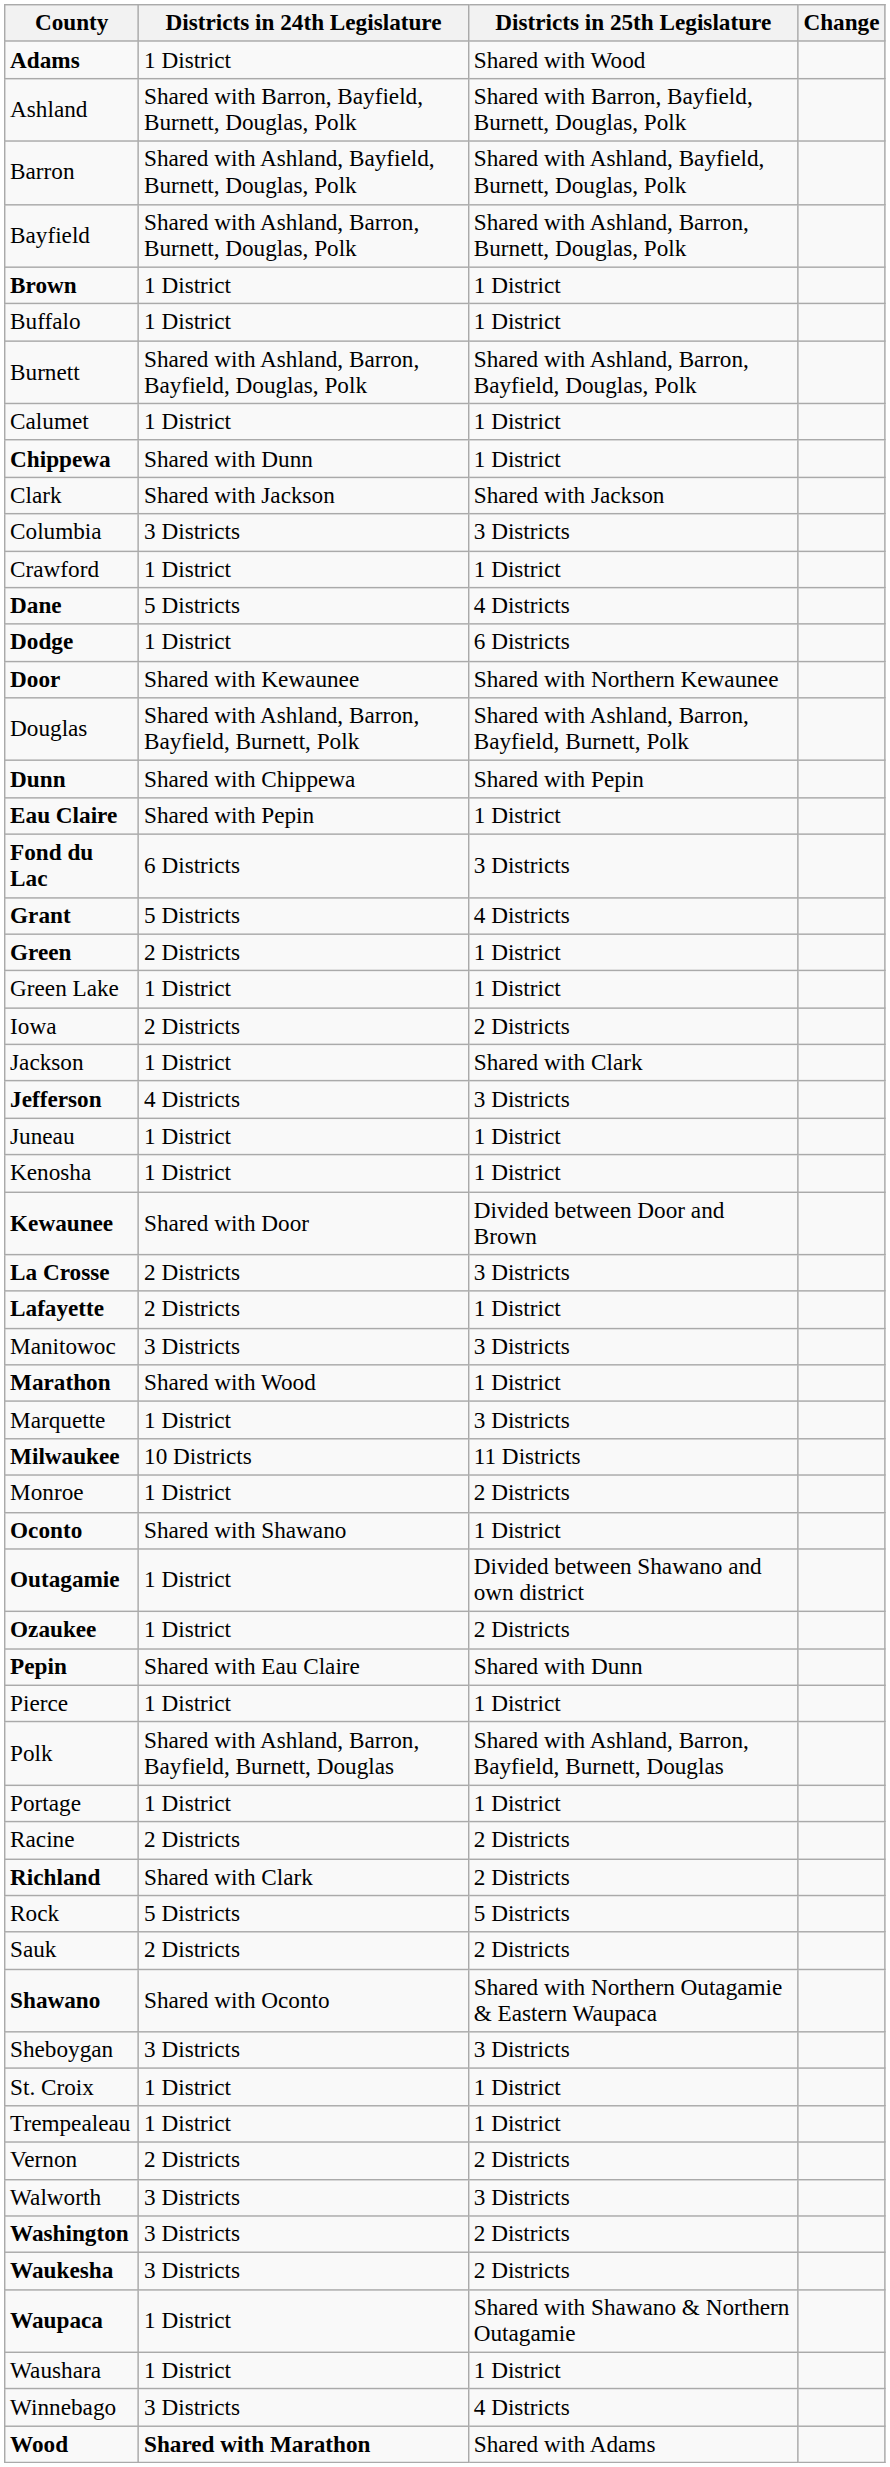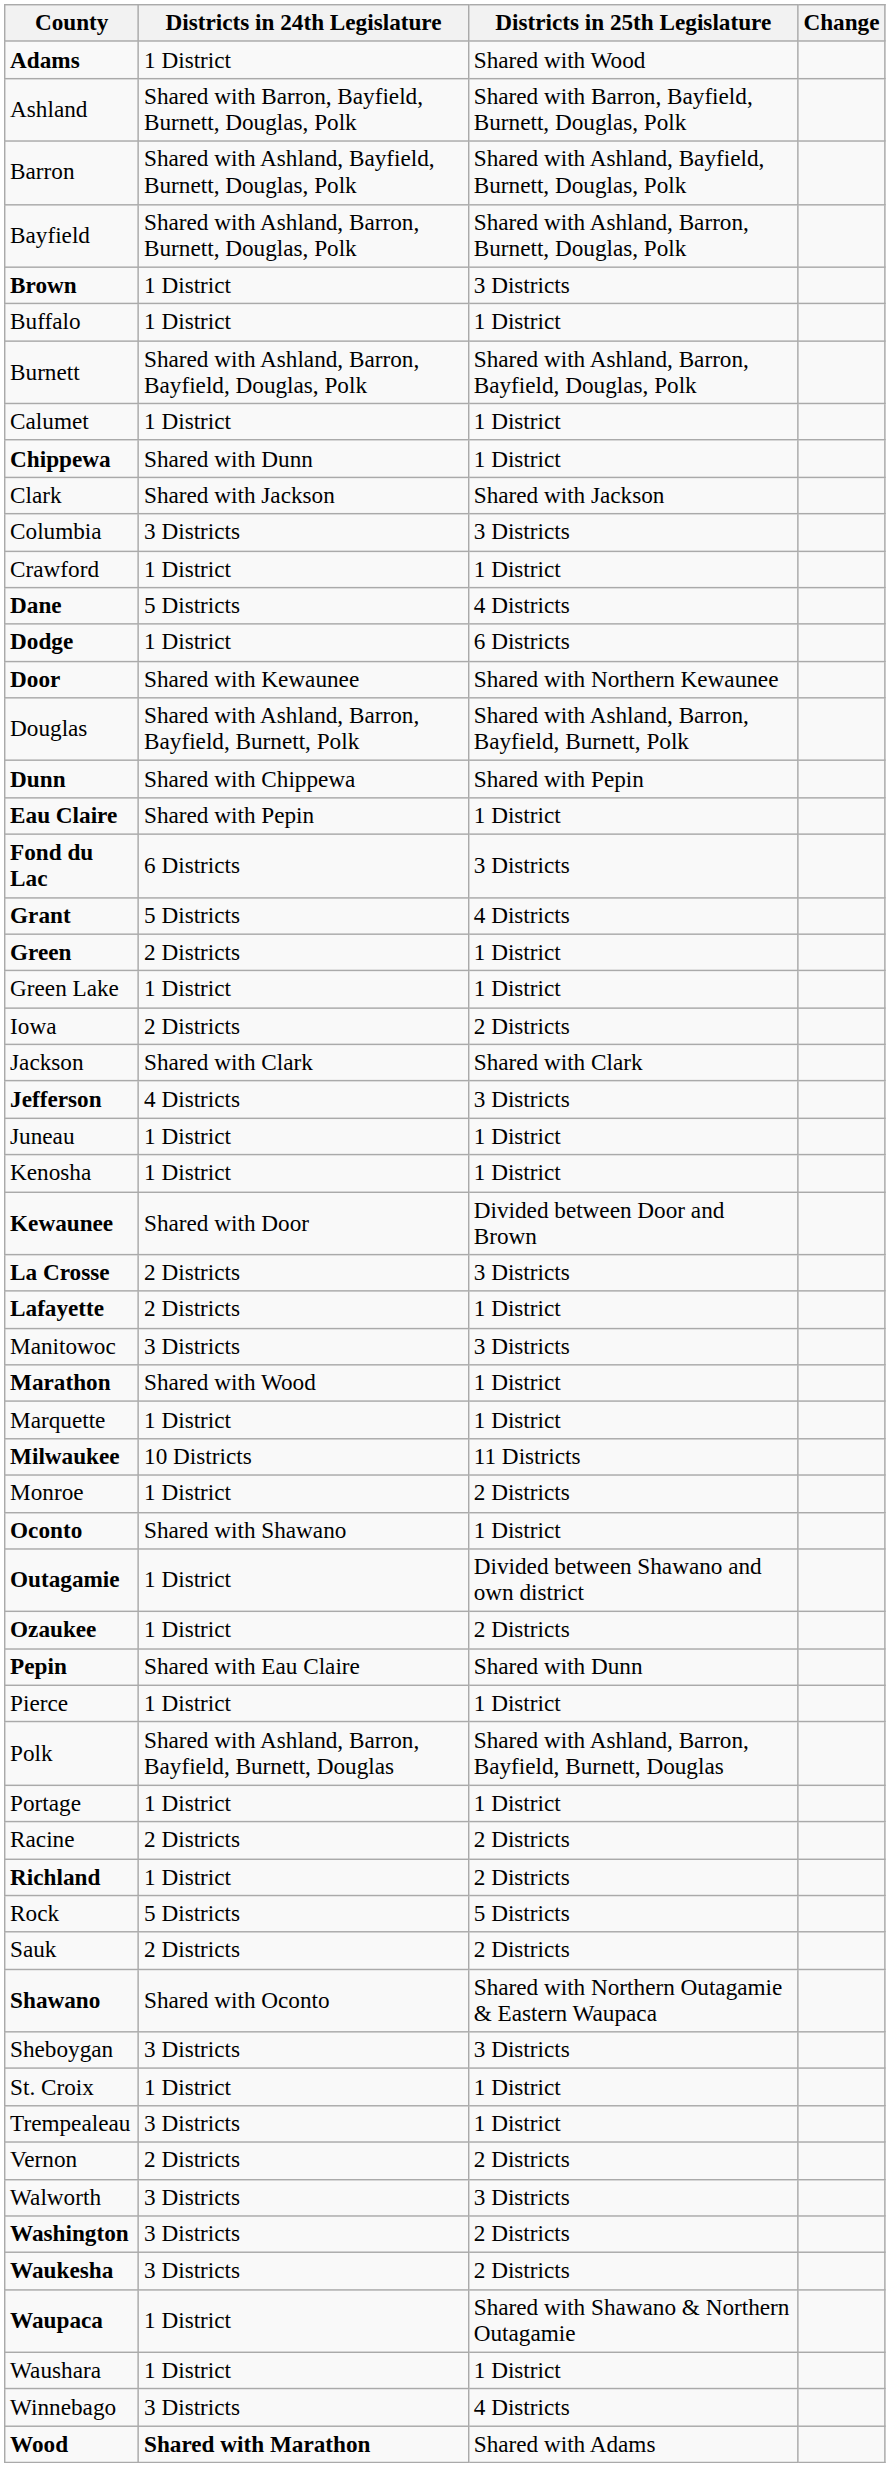Brown | Districts in 25th Legislature: 1 District -> 3 Districts
Jackson | Districts in 24th Legislature: 1 District -> Shared with Clark
Marquette | Districts in 25th Legislature: 3 Districts -> 1 District
Richland | Districts in 24th Legislature: Shared with Clark -> 1 District
Trempealeau | Districts in 24th Legislature: 1 District -> 3 Districts
